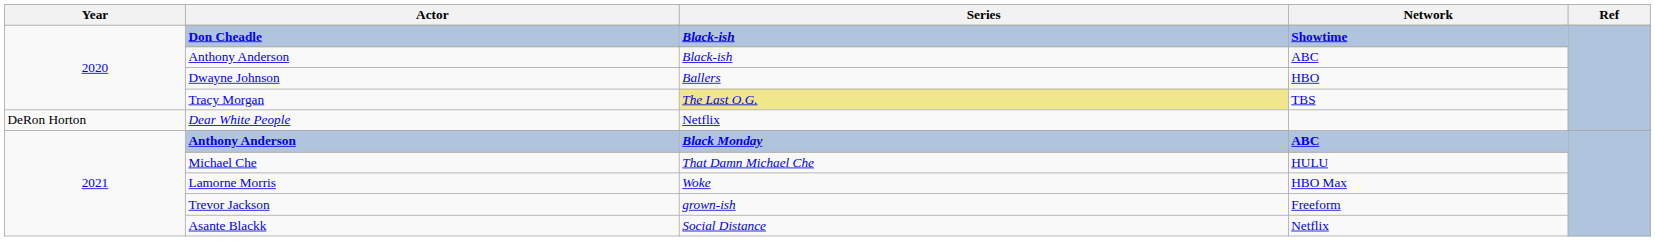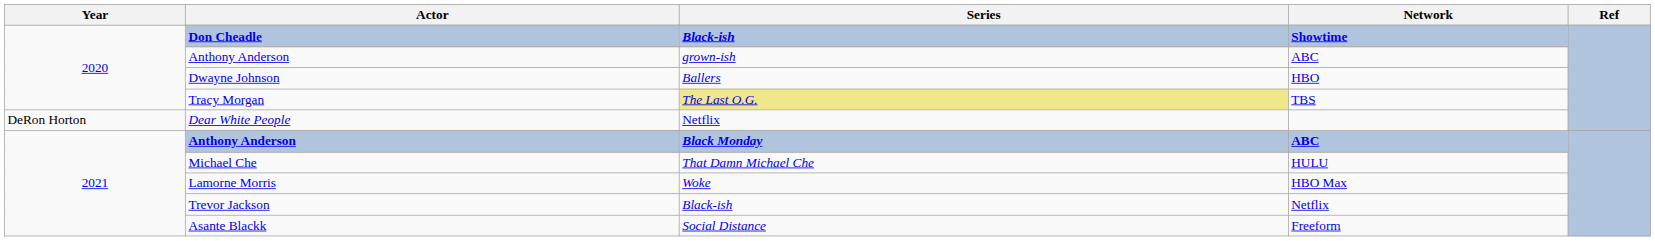2020 / Anthony Anderson | Series: Black-ish -> grown-ish
Trevor Jackson | Series: grown-ish -> Black-ish
Trevor Jackson | Network: Freeform -> Netflix
Asante Blackk | Network: Netflix -> Freeform
